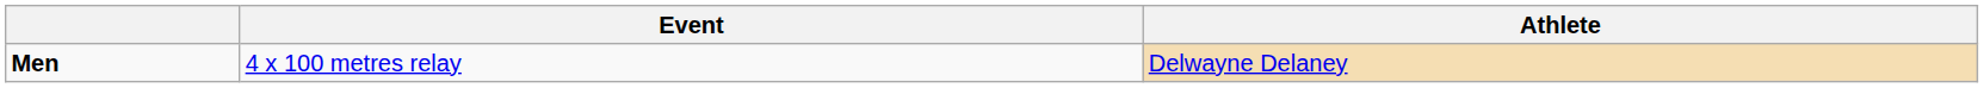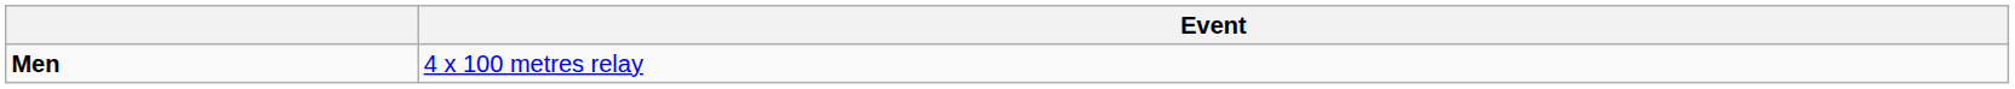- column: Athlete | Delwayne Delaney
